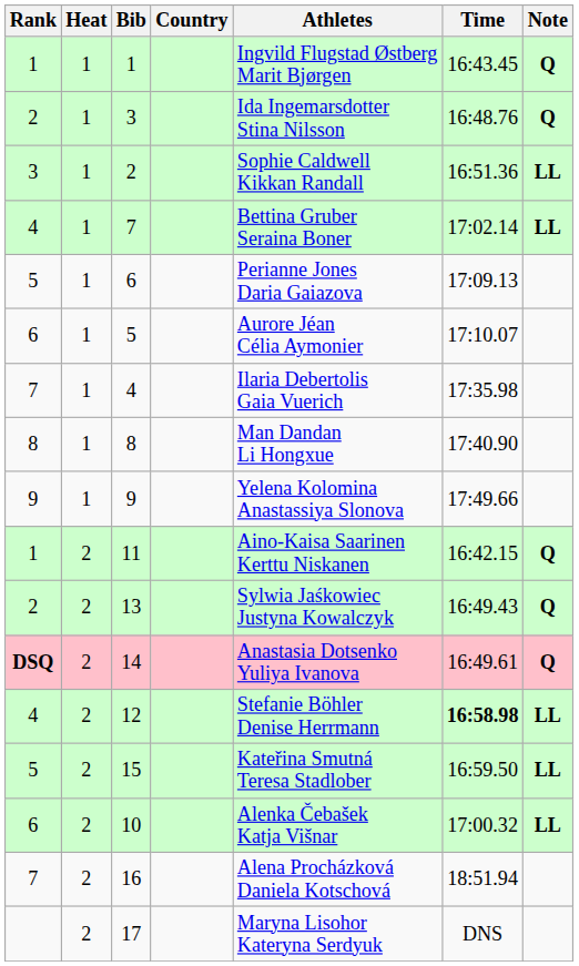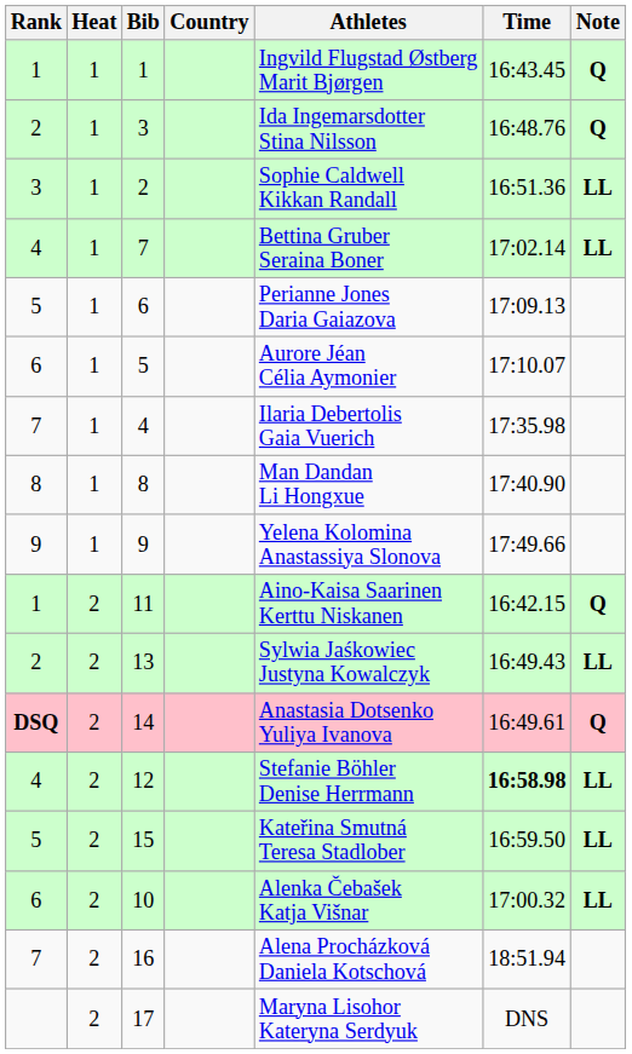13 | Note: Q -> LL
